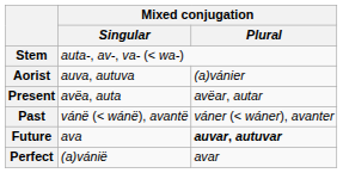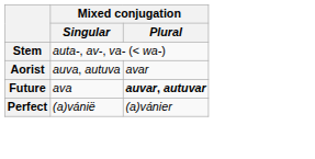Aorist | Mixed conjugation / Plural: (a)vánier -> avar
- row: Present | avëa, auta | avëar, autar
- row: Past | vánë (< wánë), avantë | váner (< wáner), avanter
Perfect | Mixed conjugation / Plural: avar -> (a)vánier
